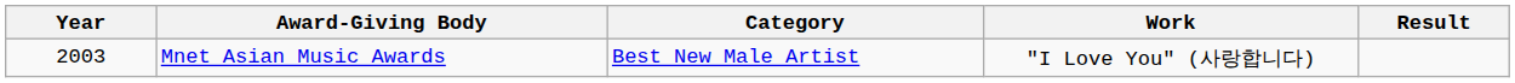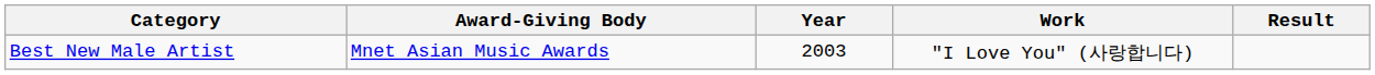columns swapped: Year <-> Category
